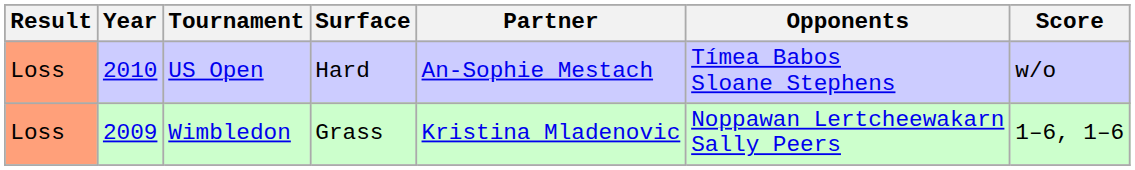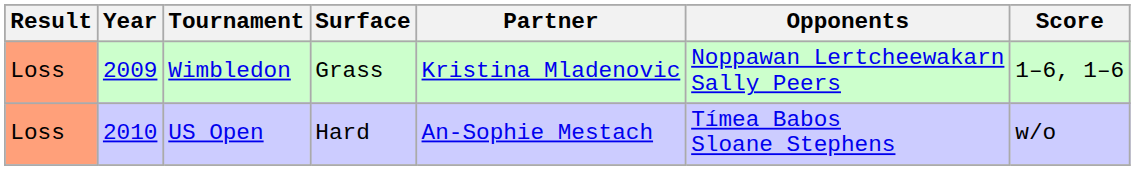rows swapped: Wimbledon <-> US Open
